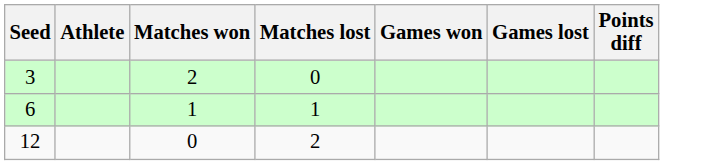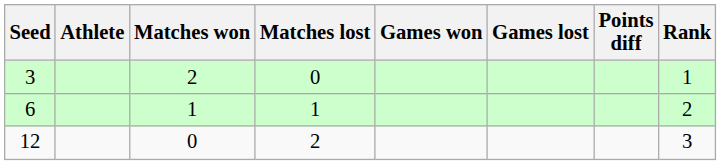+ column: Rank | 1 | 2 | 3
